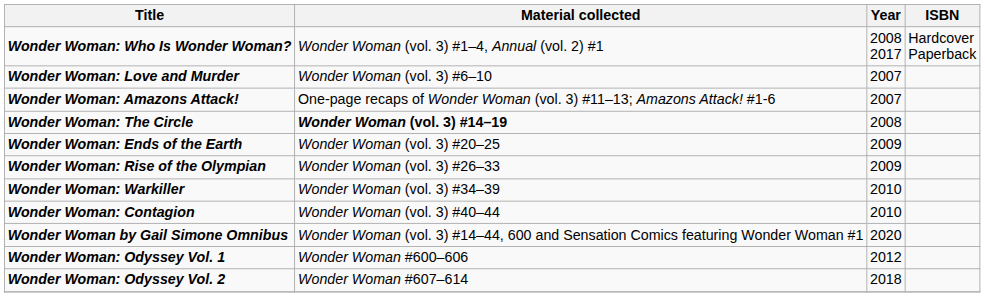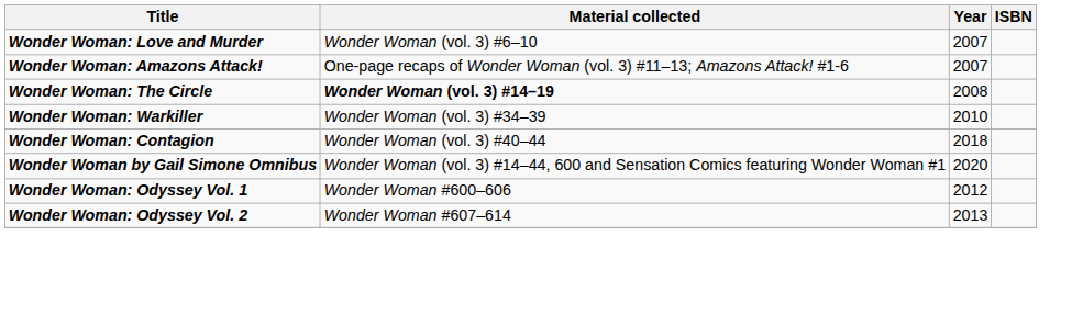- row: Wonder Woman: Who Is Wonder Woman? | Wonder Woman (vol. 3) #1–4, Annual (vol. 2) #1 | 2008 2017 | Hardcover Paperback
- row: Wonder Woman: Ends of the Earth | Wonder Woman (vol. 3) #20–25 | 2009
- row: Wonder Woman: Rise of the Olympian | Wonder Woman (vol. 3) #26–33 | 2009
Wonder Woman: Contagion | Year: 2010 -> 2018
Wonder Woman: Odyssey Vol. 2 | Year: 2018 -> 2013
